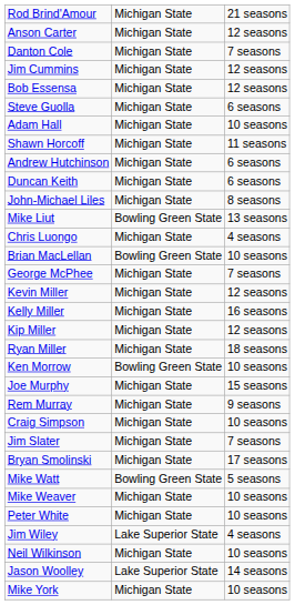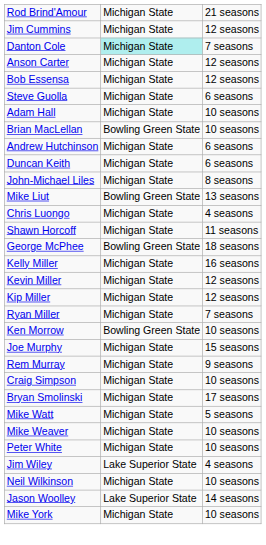rows swapped: Anson Carter <-> Jim Cummins
Danton Cole | column 2: no background -> paleturquoise background
rows swapped: Shawn Horcoff <-> Brian MacLellan
George McPhee | column 2: Michigan State -> Bowling Green State
George McPhee | column 3: 7 seasons -> 18 seasons
rows swapped: Kelly Miller <-> Kevin Miller
Ryan Miller | column 3: 18 seasons -> 7 seasons
- row: Jim Slater | Michigan State | 7 seasons
Mike Watt | column 2: Bowling Green State -> Michigan State
